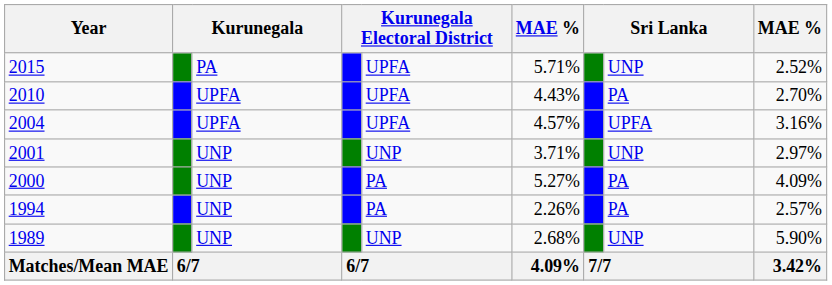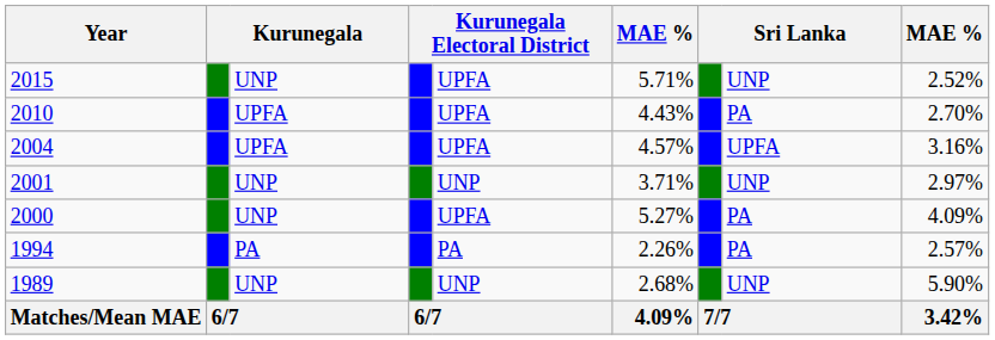2015 | column 3: PA -> UNP
2000 | column 5: PA -> UPFA
1994 | column 3: UNP -> PA
